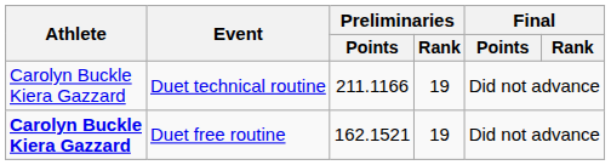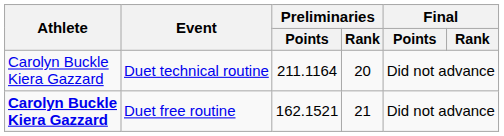Duet technical routine | Preliminaries / Points: 211.1166 -> 211.1164
Duet technical routine | Preliminaries / Rank: 19 -> 20
Duet free routine | Preliminaries / Rank: 19 -> 21
